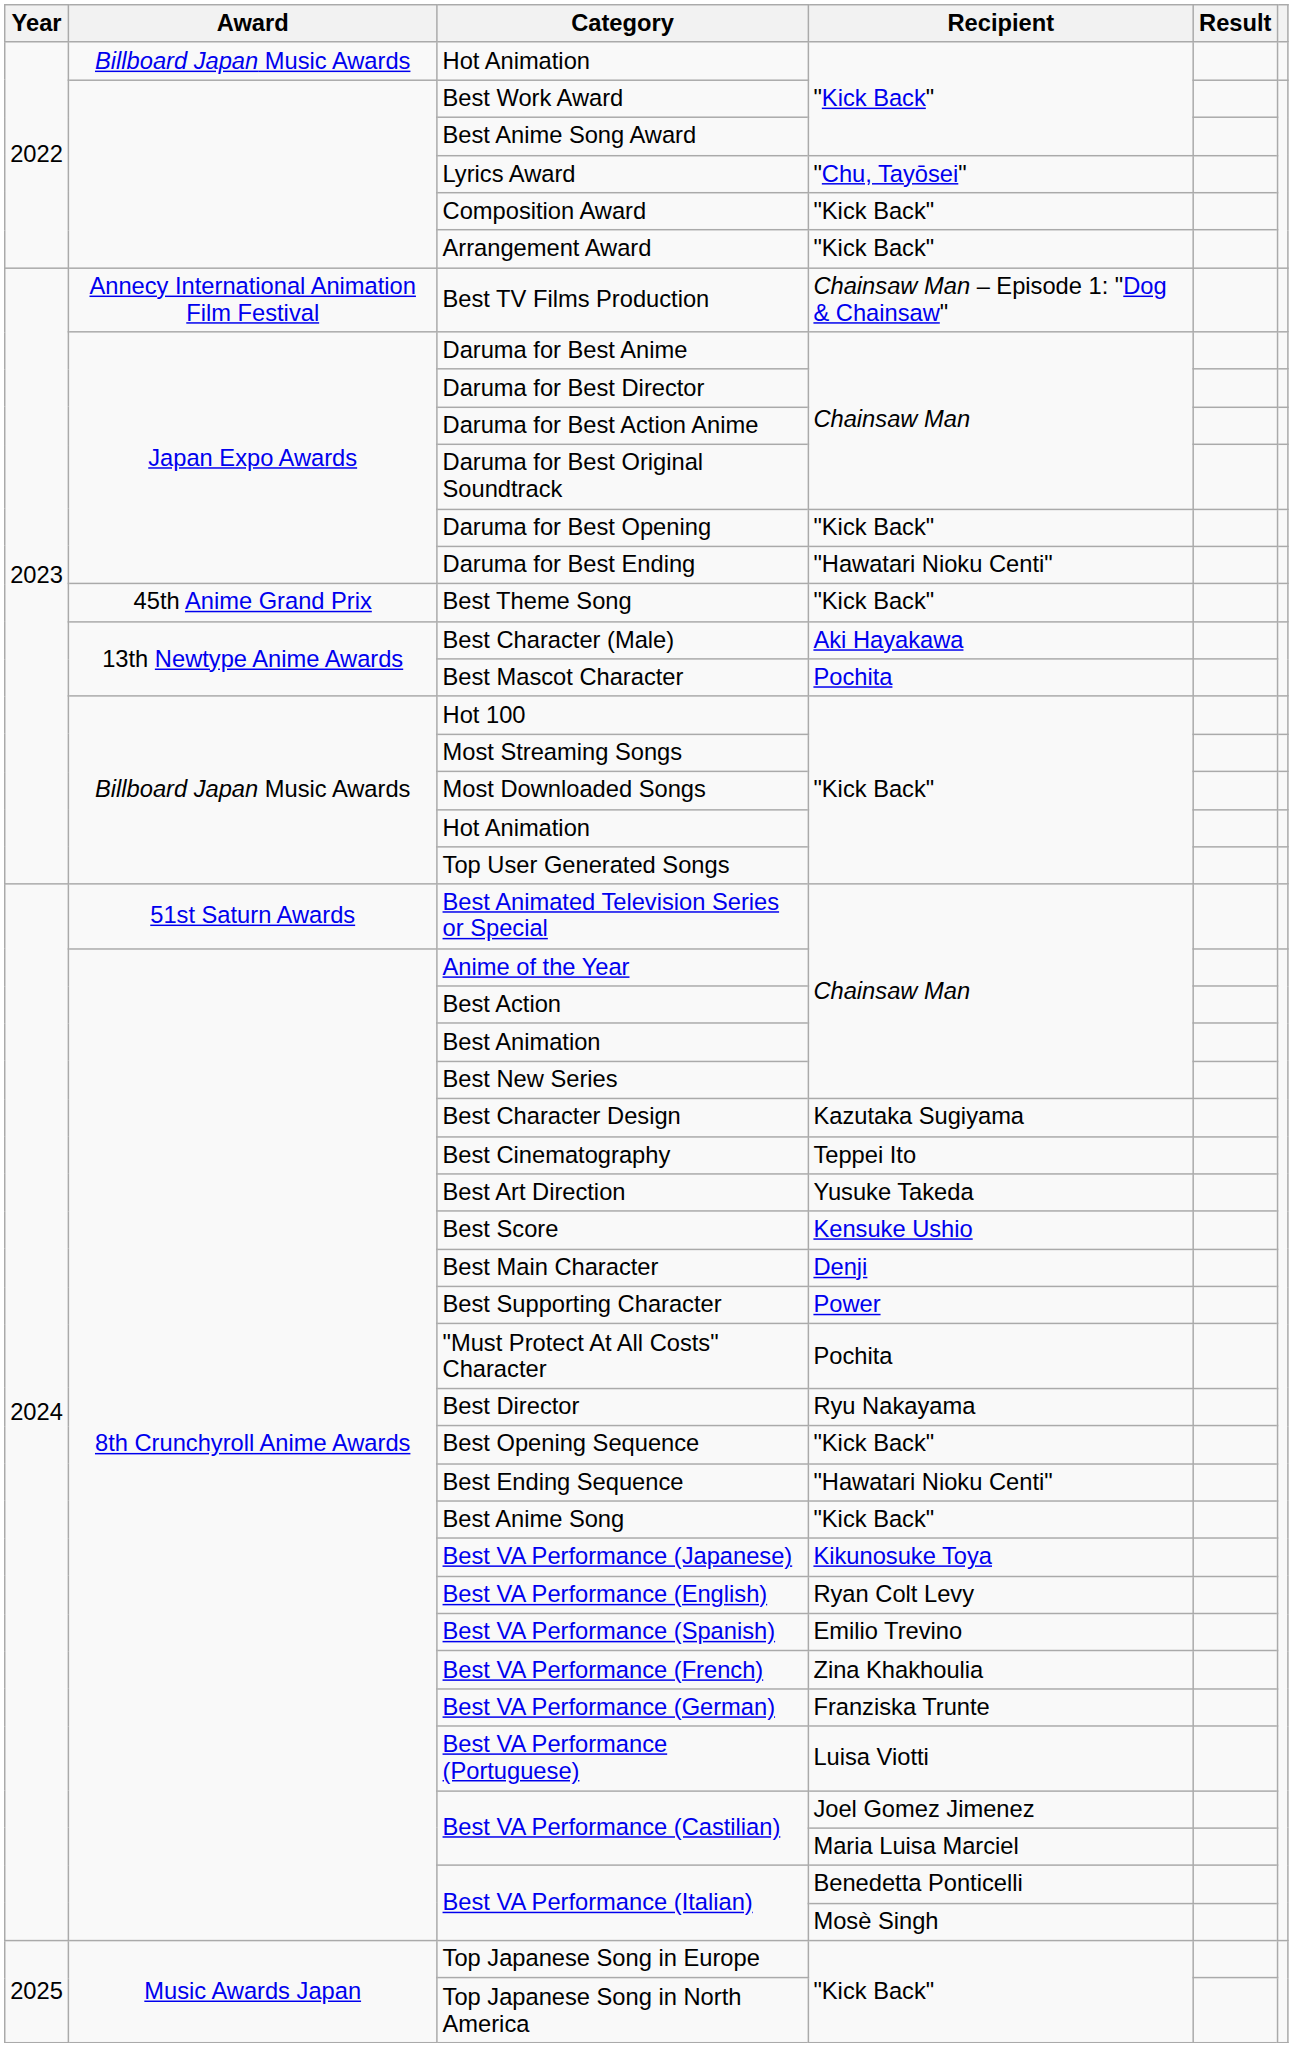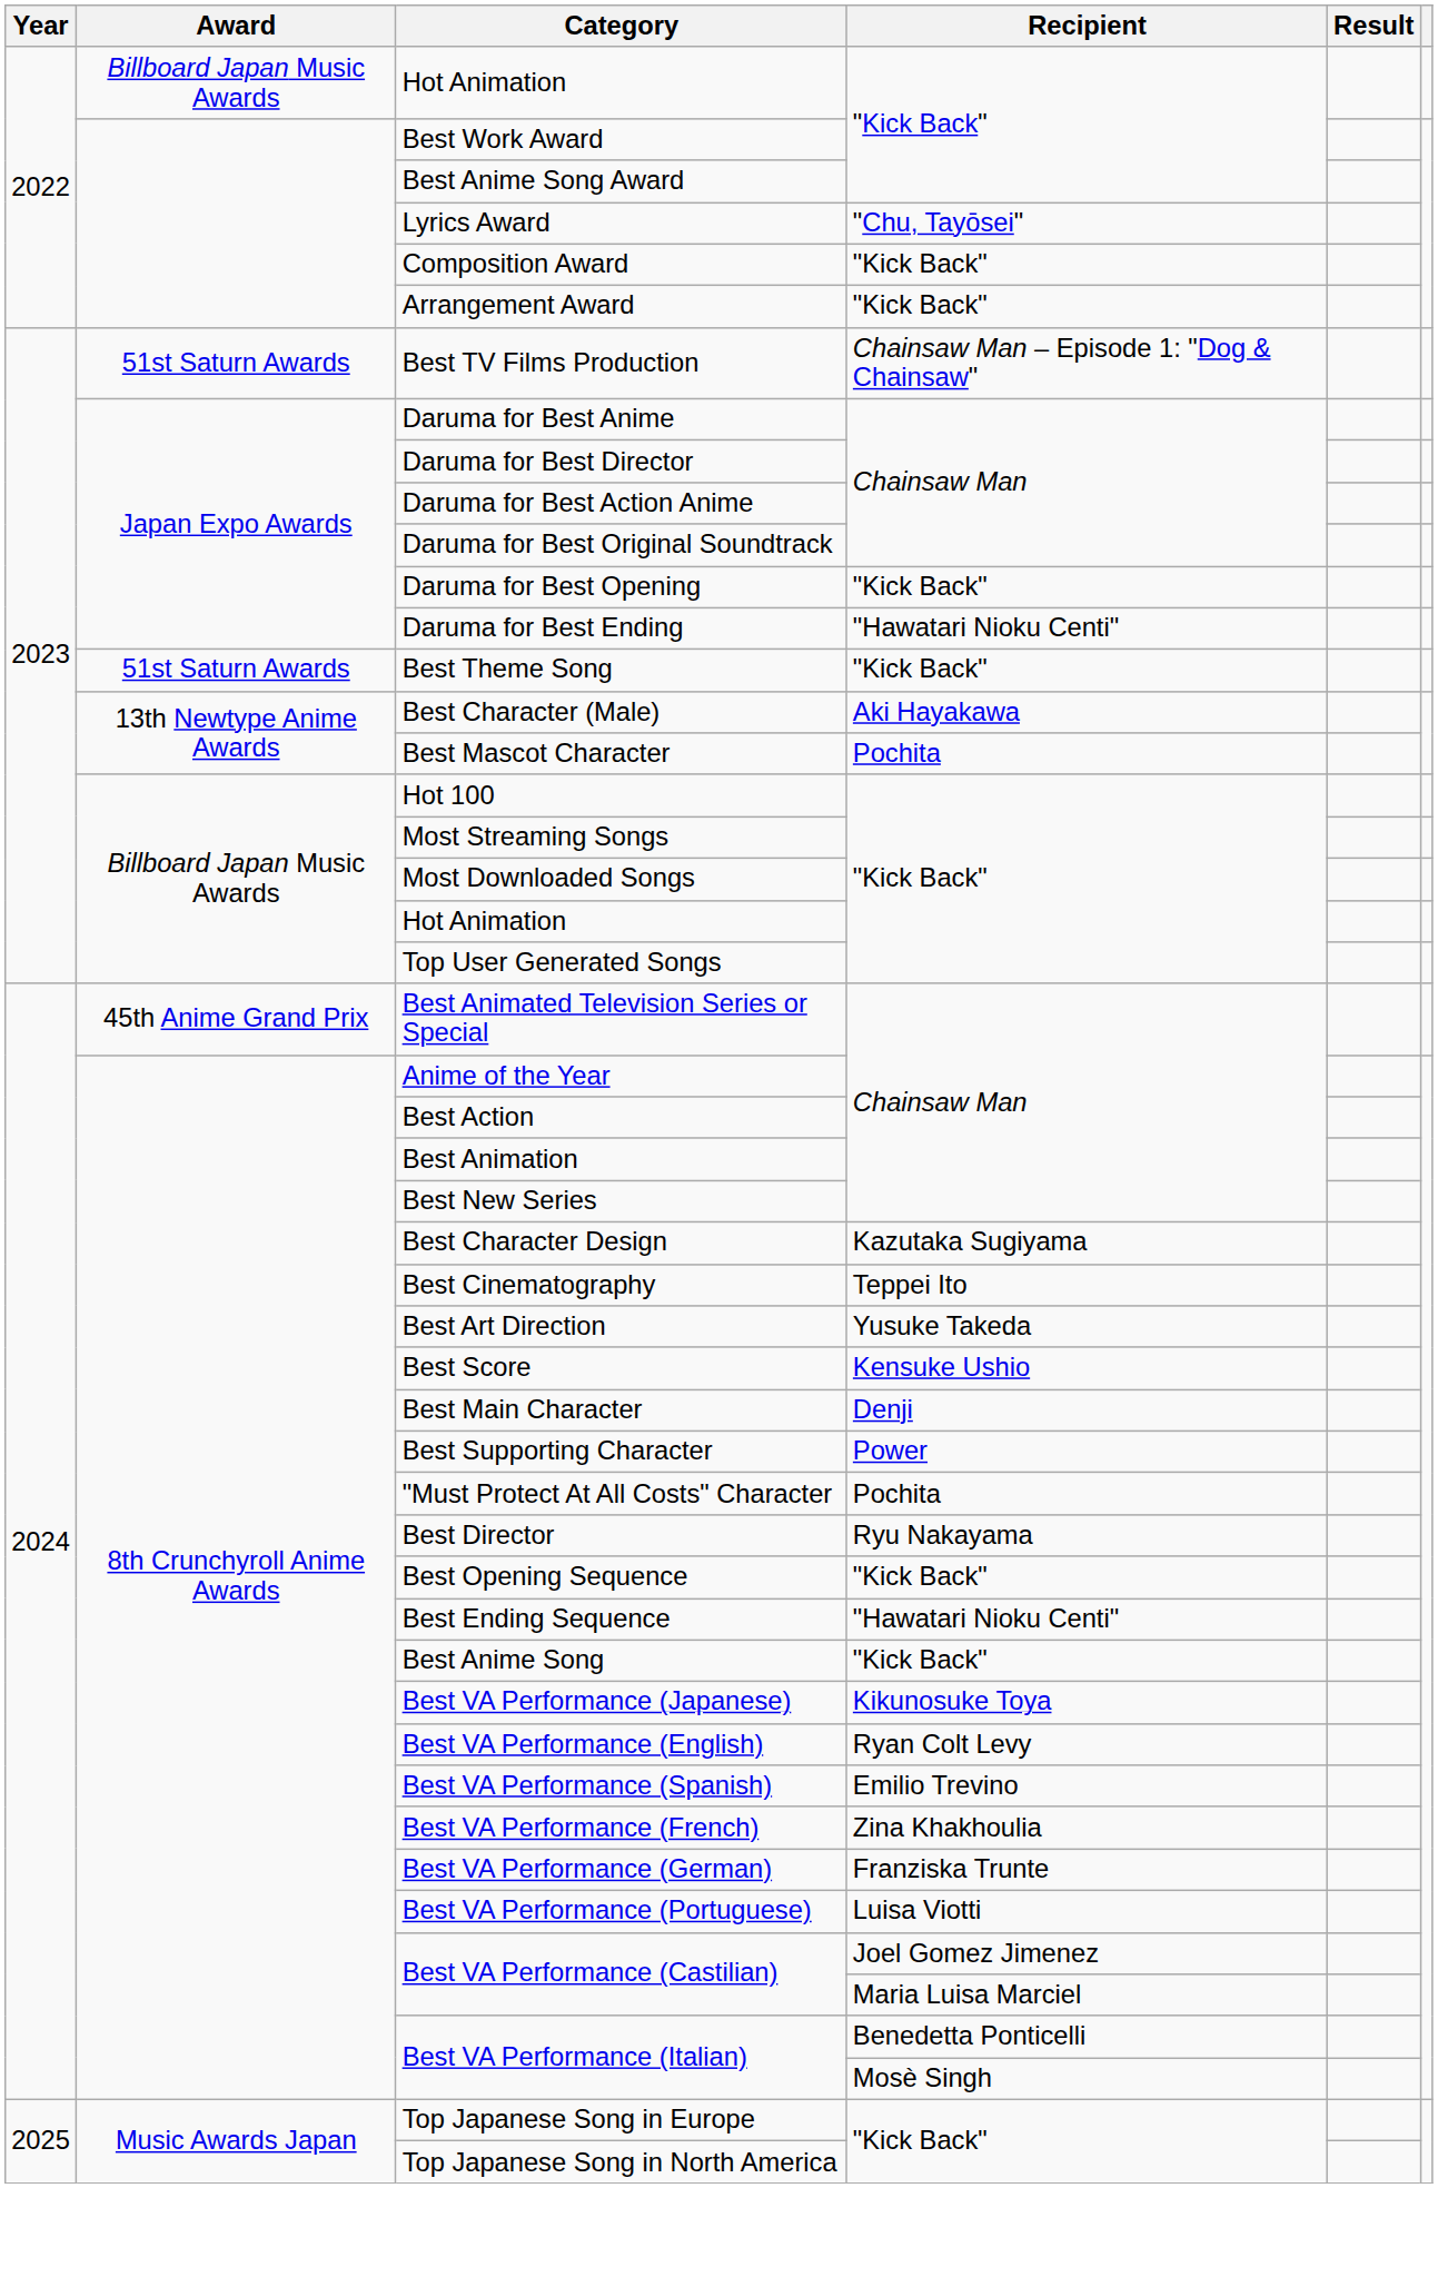Best TV Films Production | Award: Annecy International Animation Film Festival -> 51st Saturn Awards
Best Theme Song | Award: 45th Anime Grand Prix -> 51st Saturn Awards
Best Animated Television Series or Special | Award: 51st Saturn Awards -> 45th Anime Grand Prix
